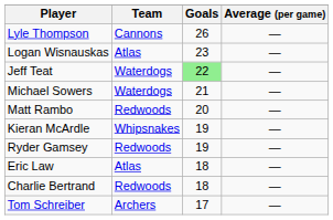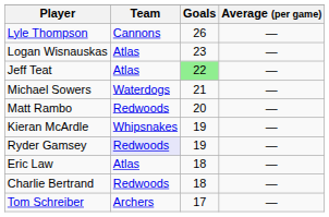Jeff Teat | Team: Waterdogs -> Atlas
Ryder Gamsey | Team: no background -> lavender background
